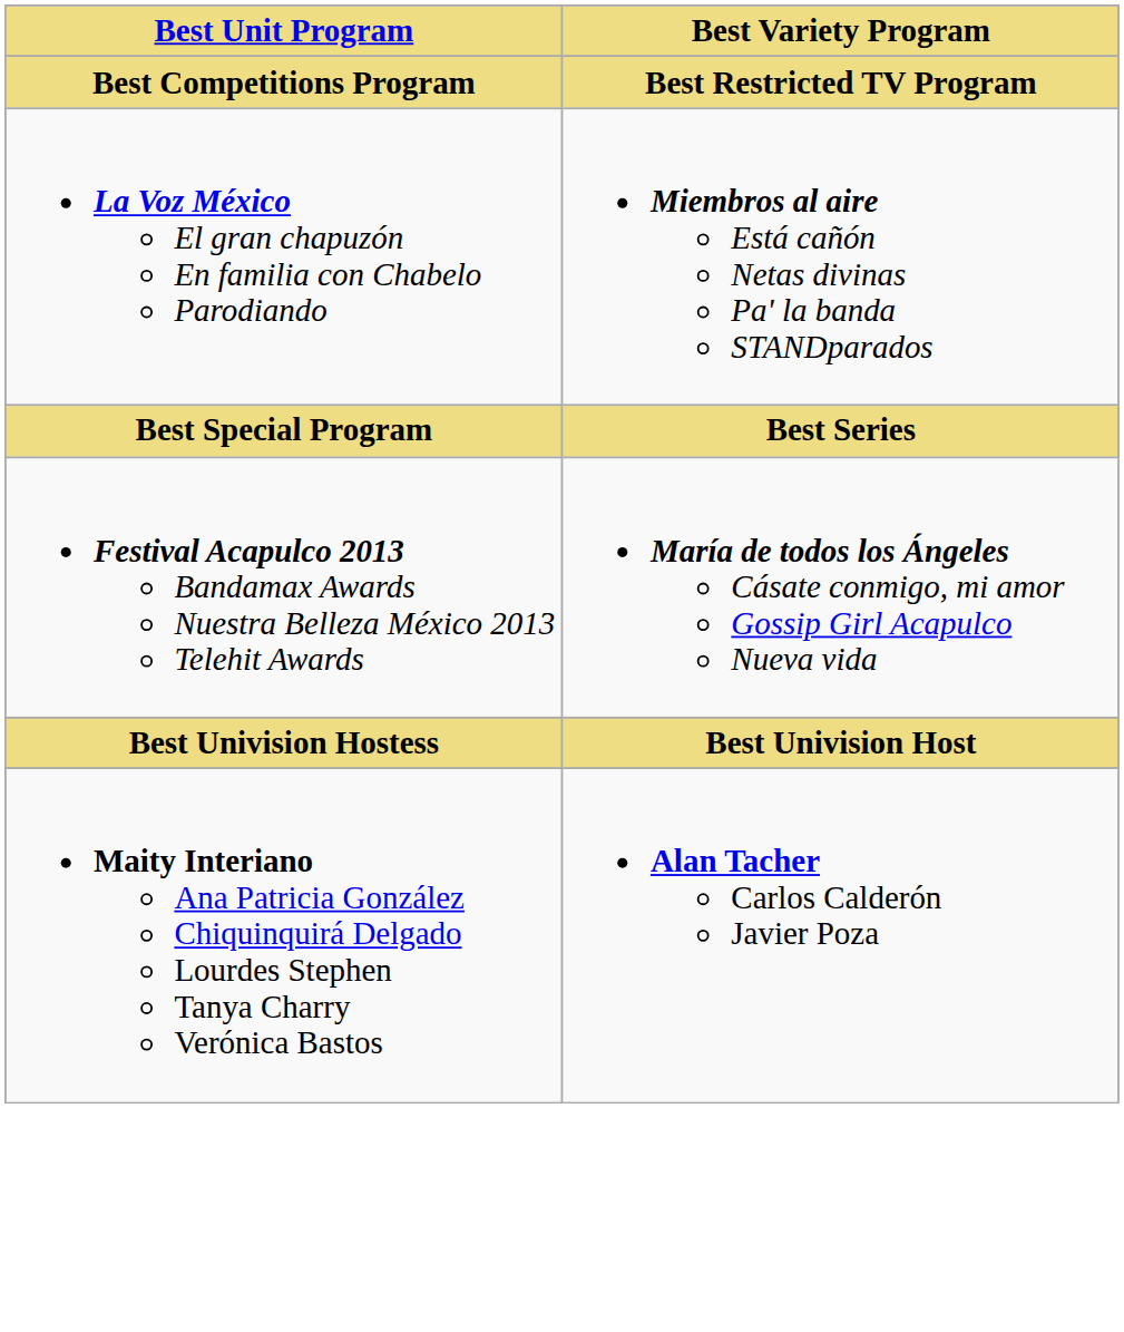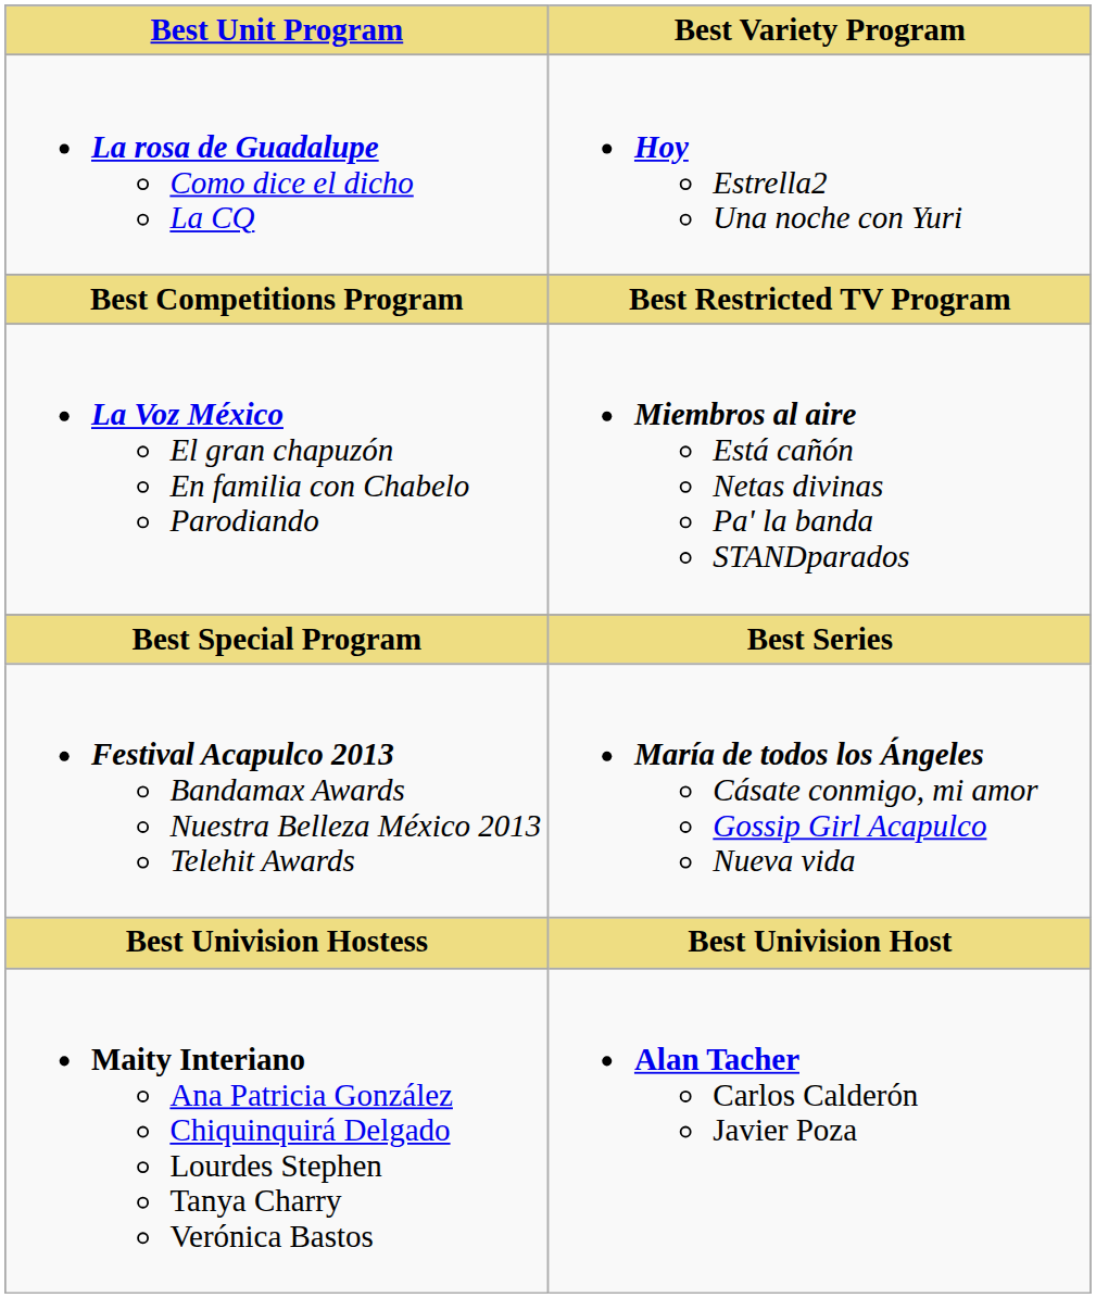+ row: La rosa de Guadalupe Como dice el dicho La CQ | Hoy Estrella2 Una noche con Yuri
